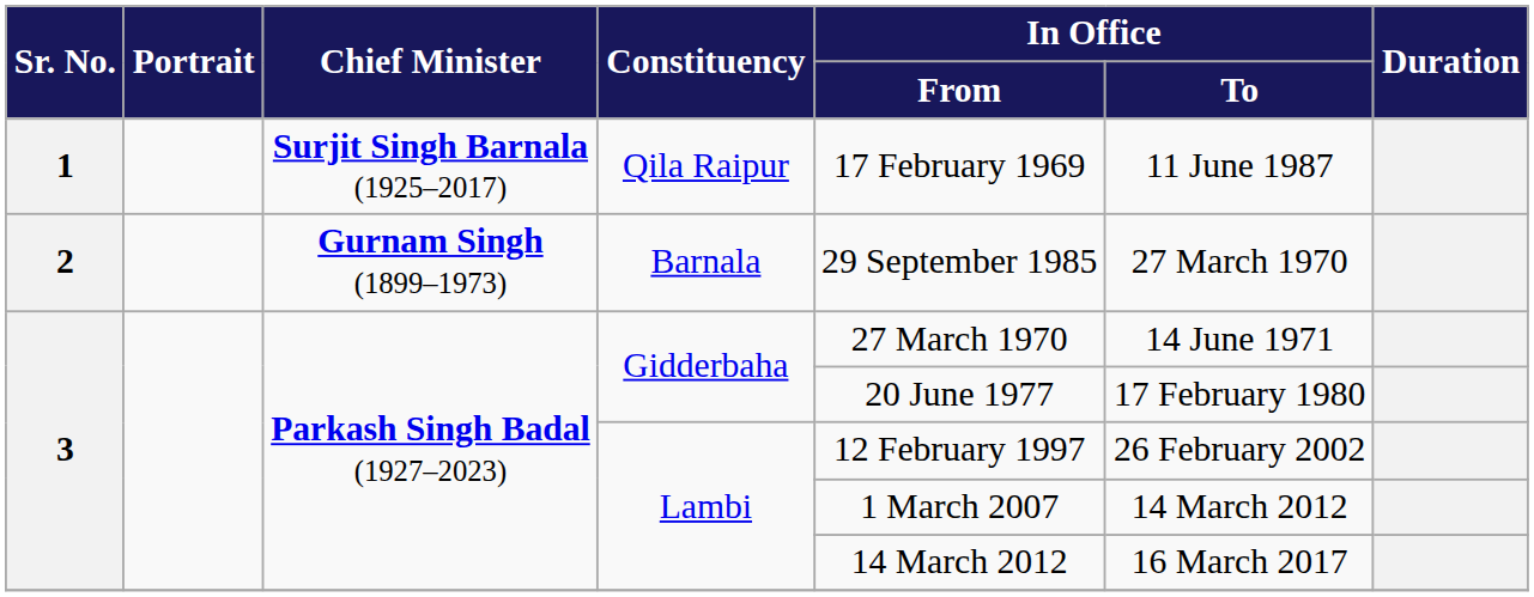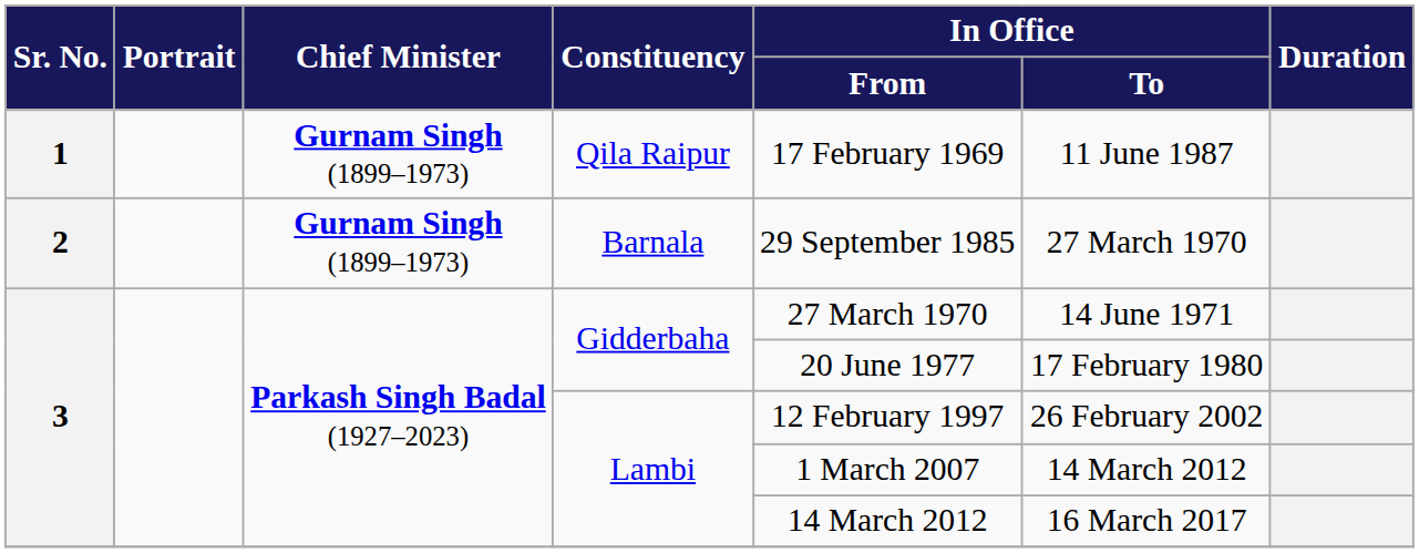Qila Raipur | Chief Minister: Surjit Singh Barnala (1925–2017) -> Gurnam Singh (1899–1973)
